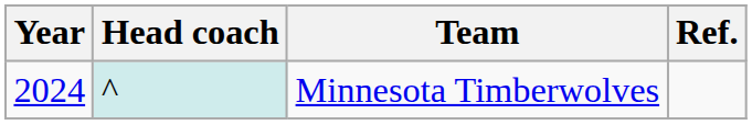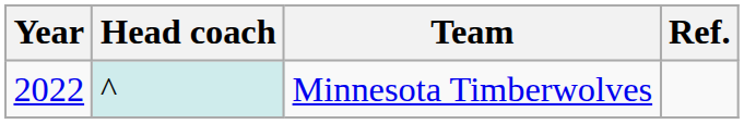Minnesota Timberwolves | Year: 2024 -> 2022
